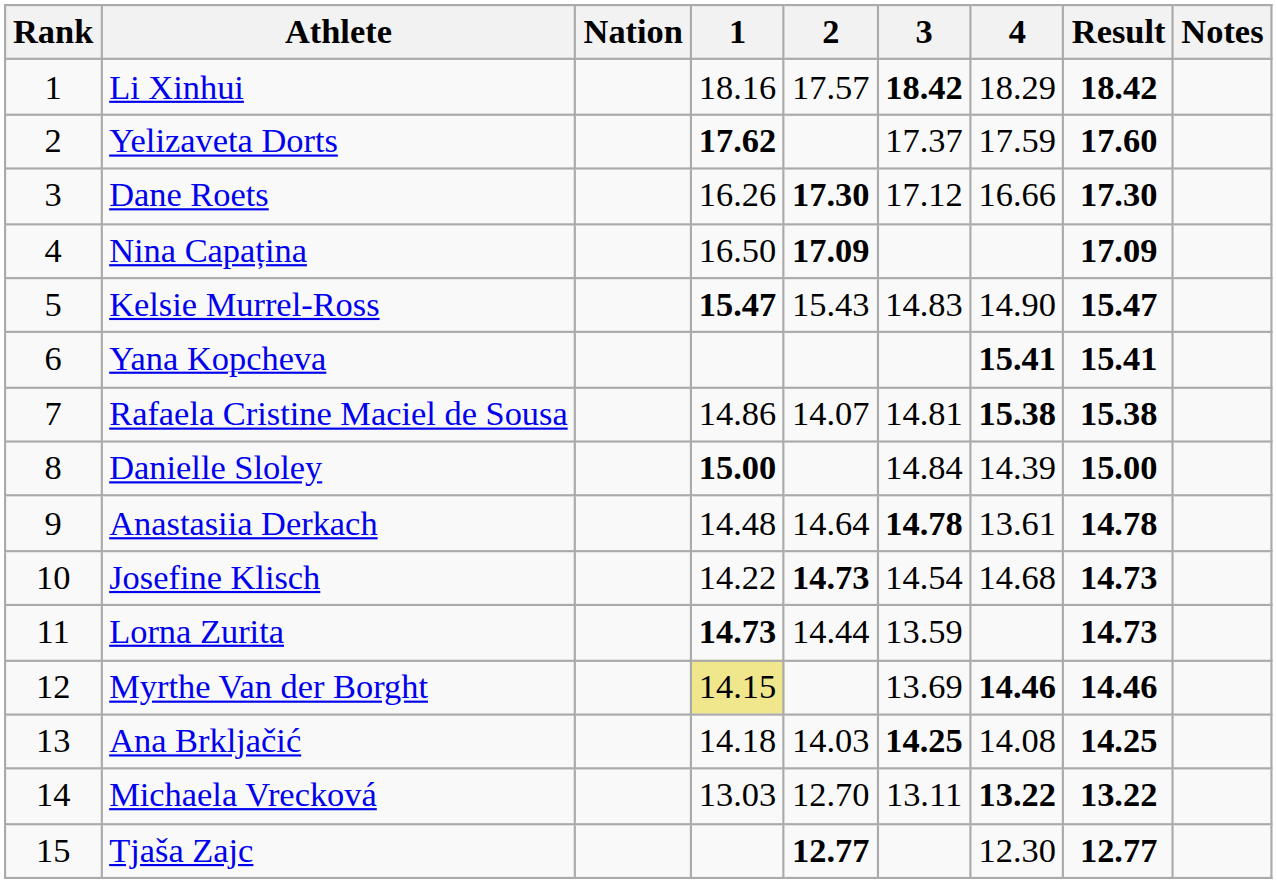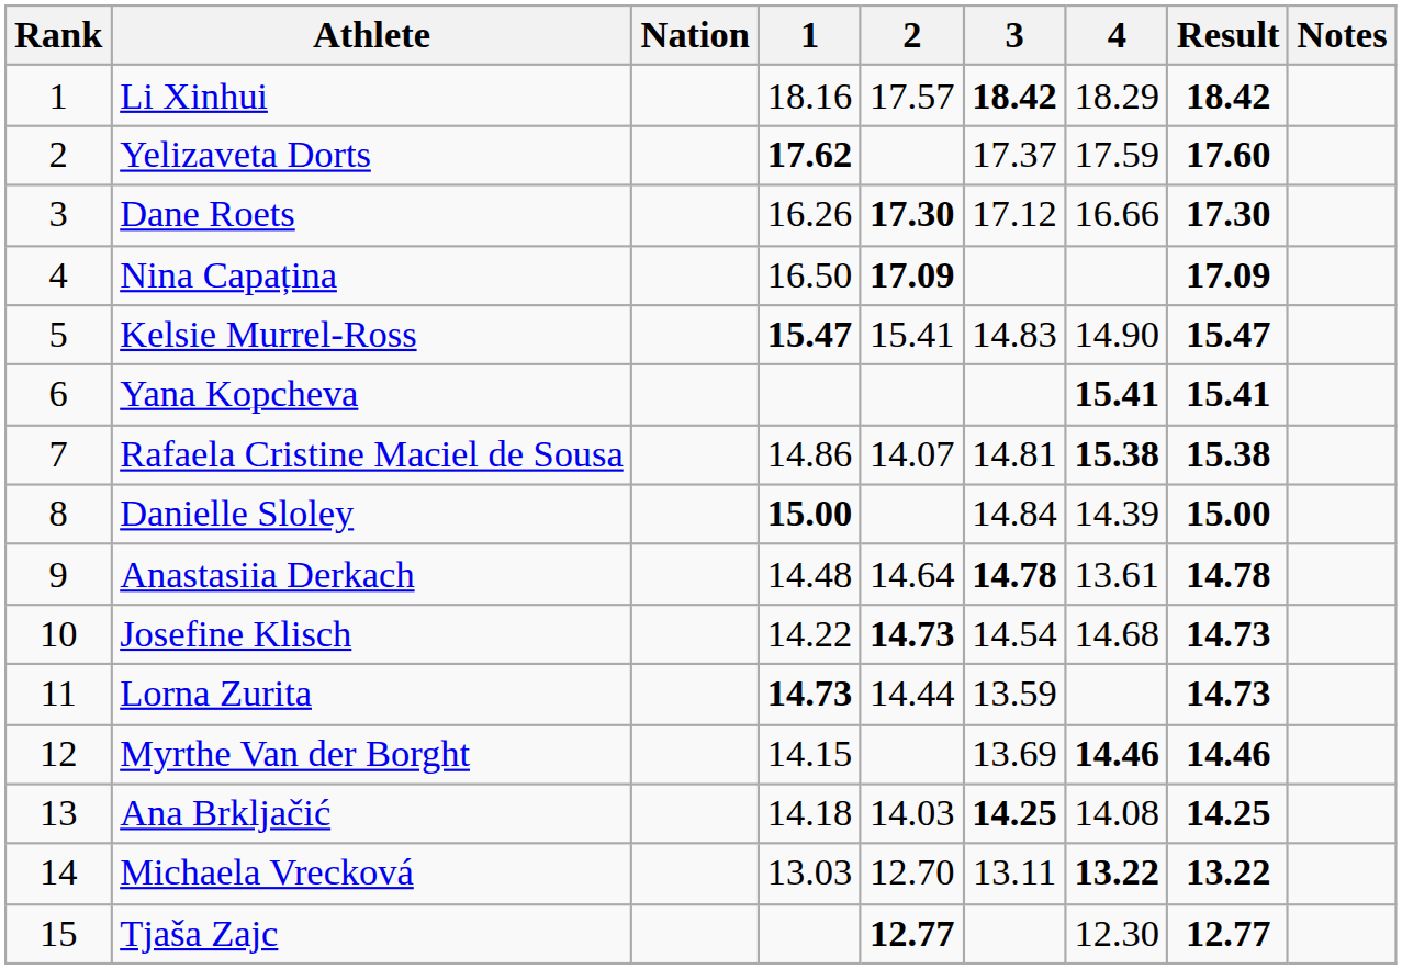Kelsie Murrel-Ross | 2: 15.43 -> 15.41
Myrthe Van der Borght | 1: khaki background -> no background
